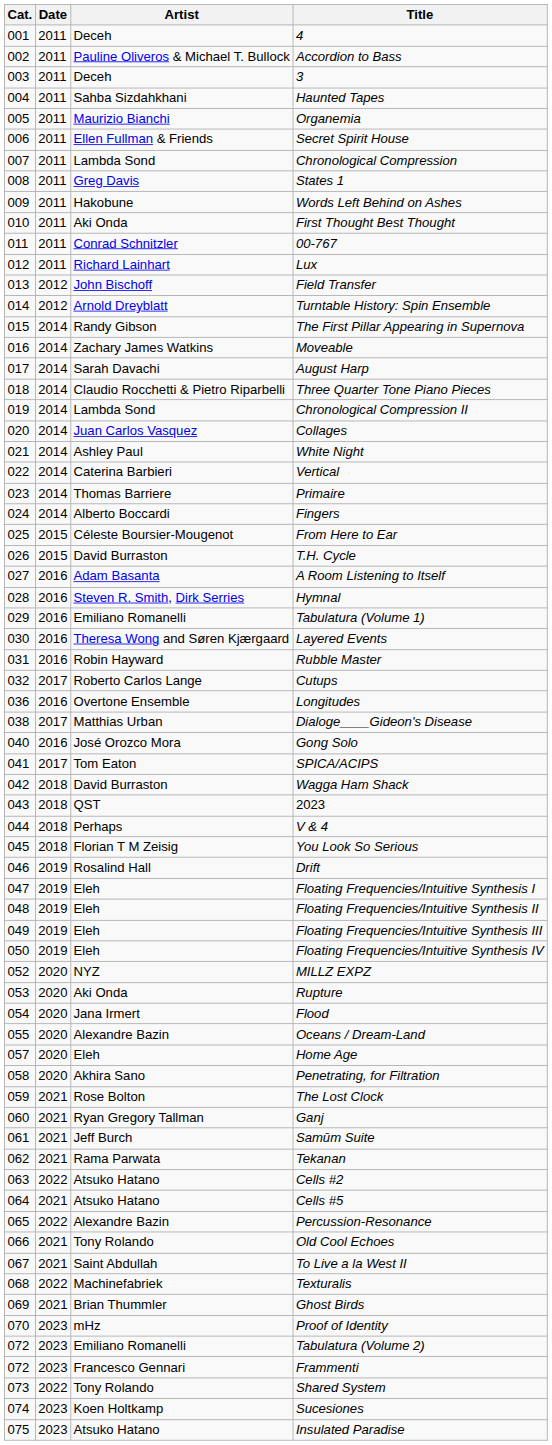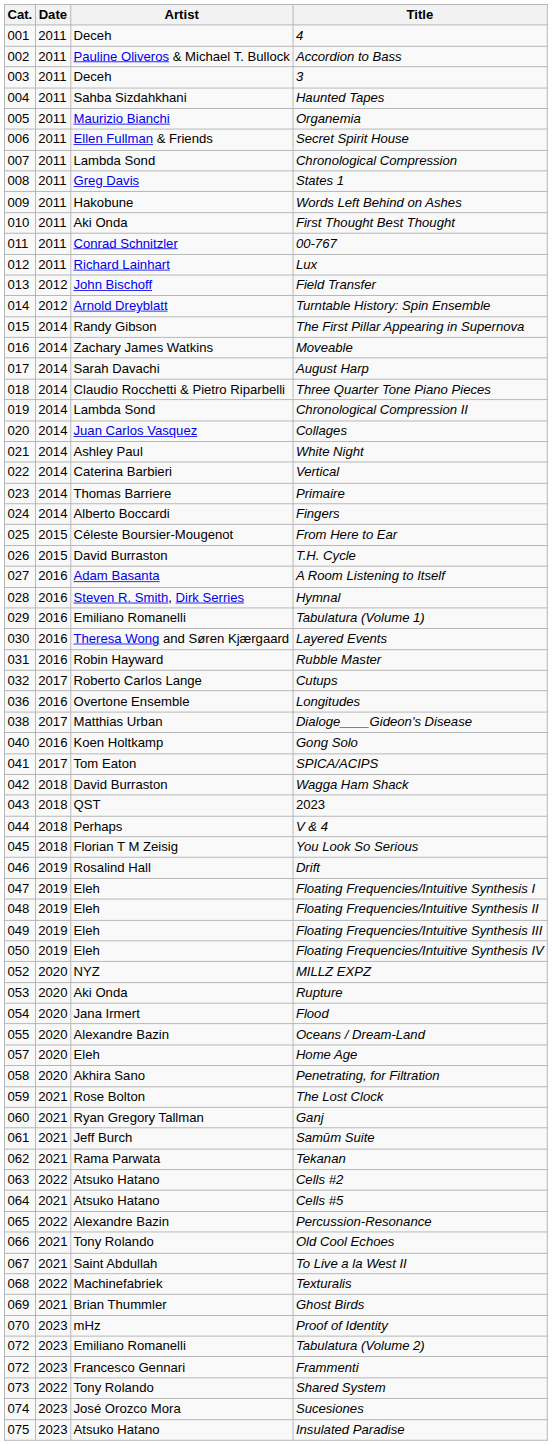Gong Solo | Artist: José Orozco Mora -> Koen Holtkamp
Sucesiones | Artist: Koen Holtkamp -> José Orozco Mora
